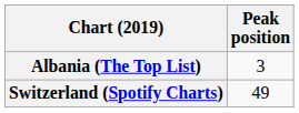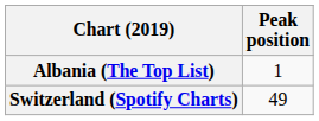Albania (The Top List) | Peak position: 3 -> 1
